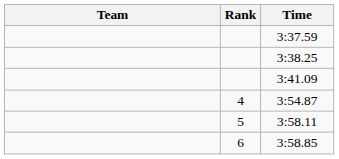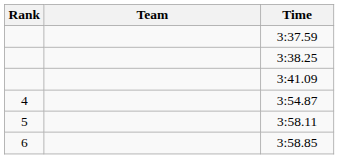columns swapped: Rank <-> Team
